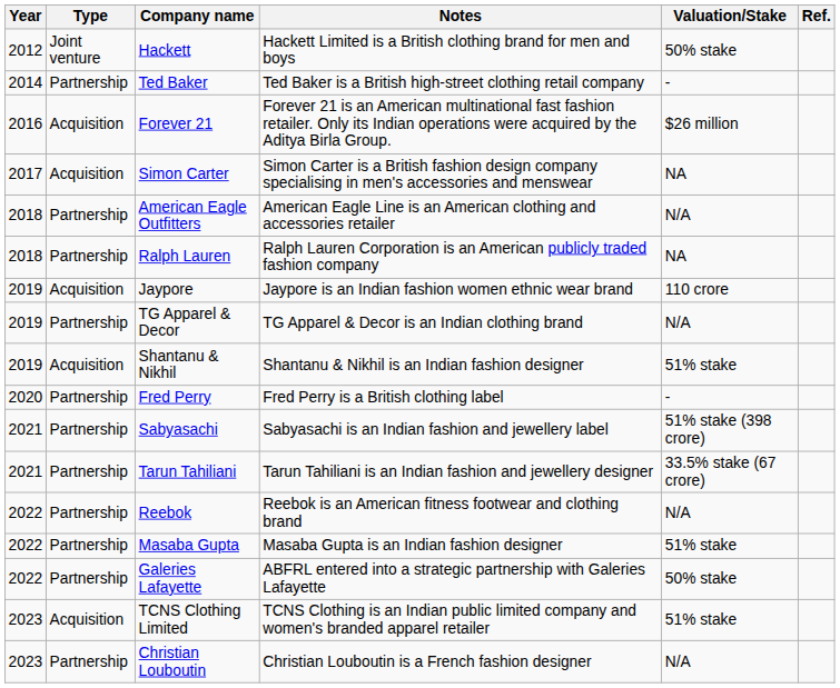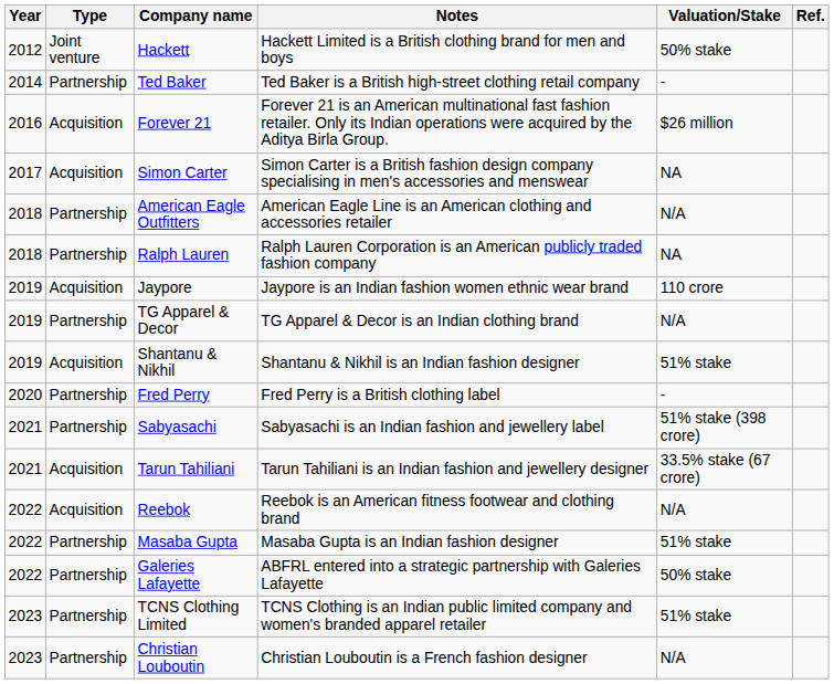Tarun Tahiliani | Type: Partnership -> Acquisition
Reebok | Type: Partnership -> Acquisition
TCNS Clothing Limited | Type: Acquisition -> Partnership
